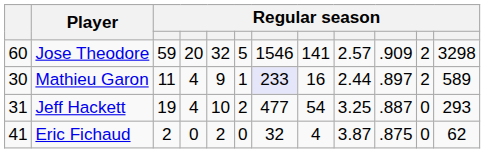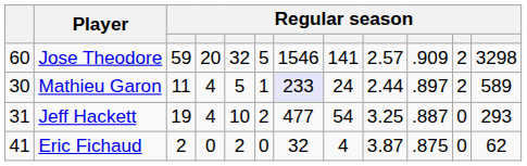Mathieu Garon | column 5: 9 -> 5
Mathieu Garon | column 8: 16 -> 24
